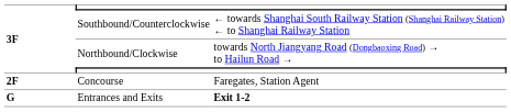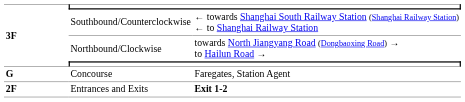Concourse | 3F: 2F -> G
Entrances and Exits | 3F: G -> 2F
